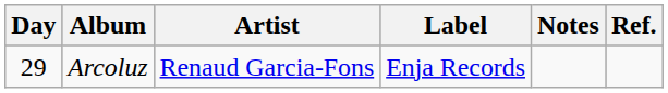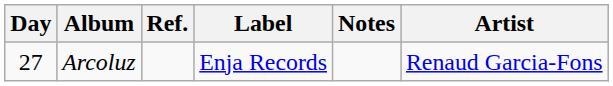columns swapped: Artist <-> Ref.
Arcoluz | Day: 29 -> 27
